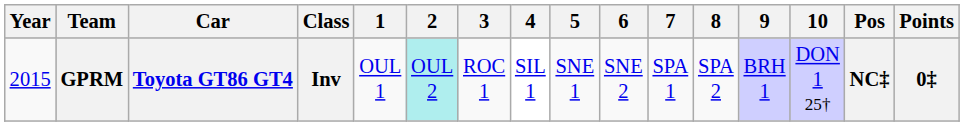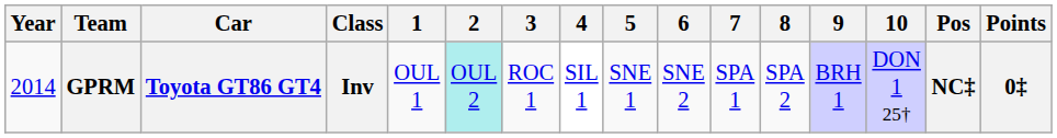GPRM | Year: 2015 -> 2014
